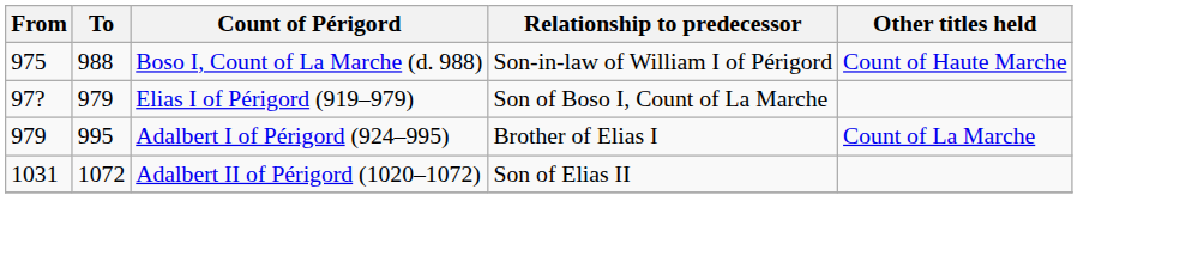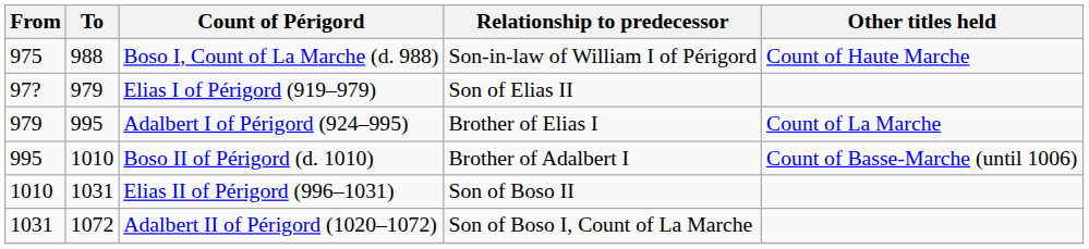Elias I of Périgord (919–979) | Relationship to predecessor: Son of Boso I, Count of La Marche -> Son of Elias II
+ row: 995 | 1010 | Boso II of Périgord (d. 1010) | Brother of Adalbert I | Count of Basse-Marche (until 1006)
+ row: 1010 | 1031 | Elias II of Périgord (996–1031) | Son of Boso II
Adalbert II of Périgord (1020–1072) | Relationship to predecessor: Son of Elias II -> Son of Boso I, Count of La Marche
